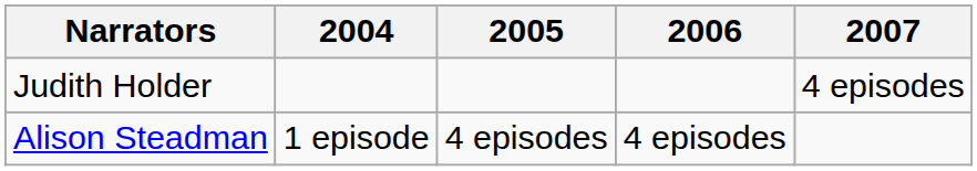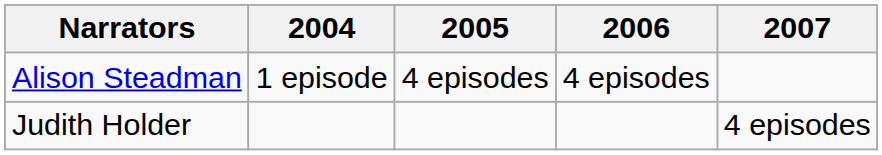rows swapped: Alison Steadman <-> Judith Holder
